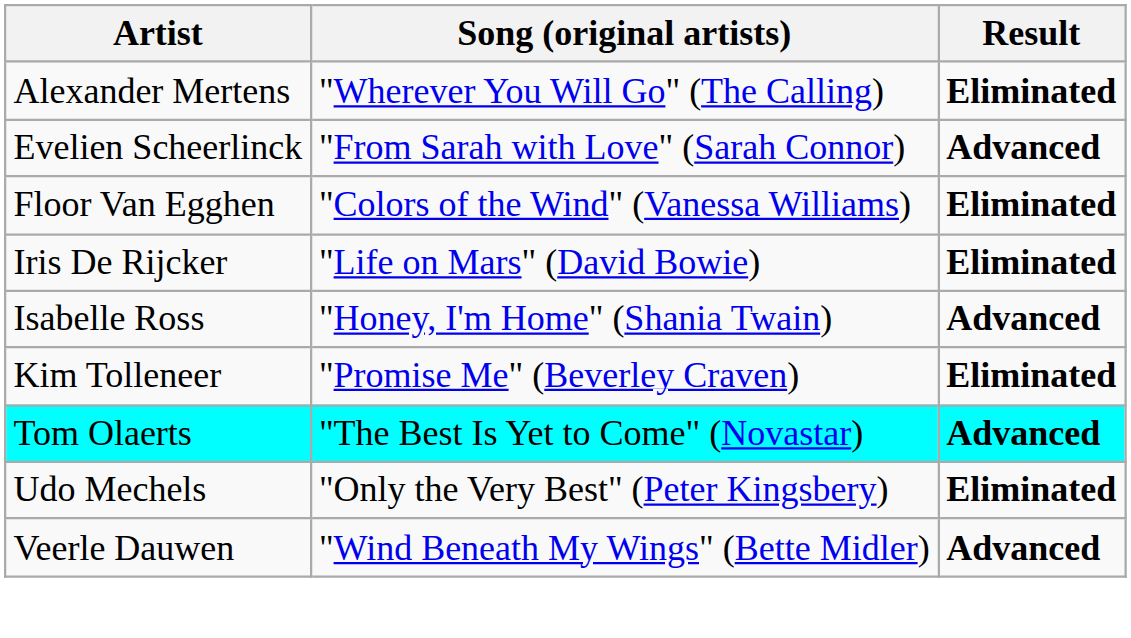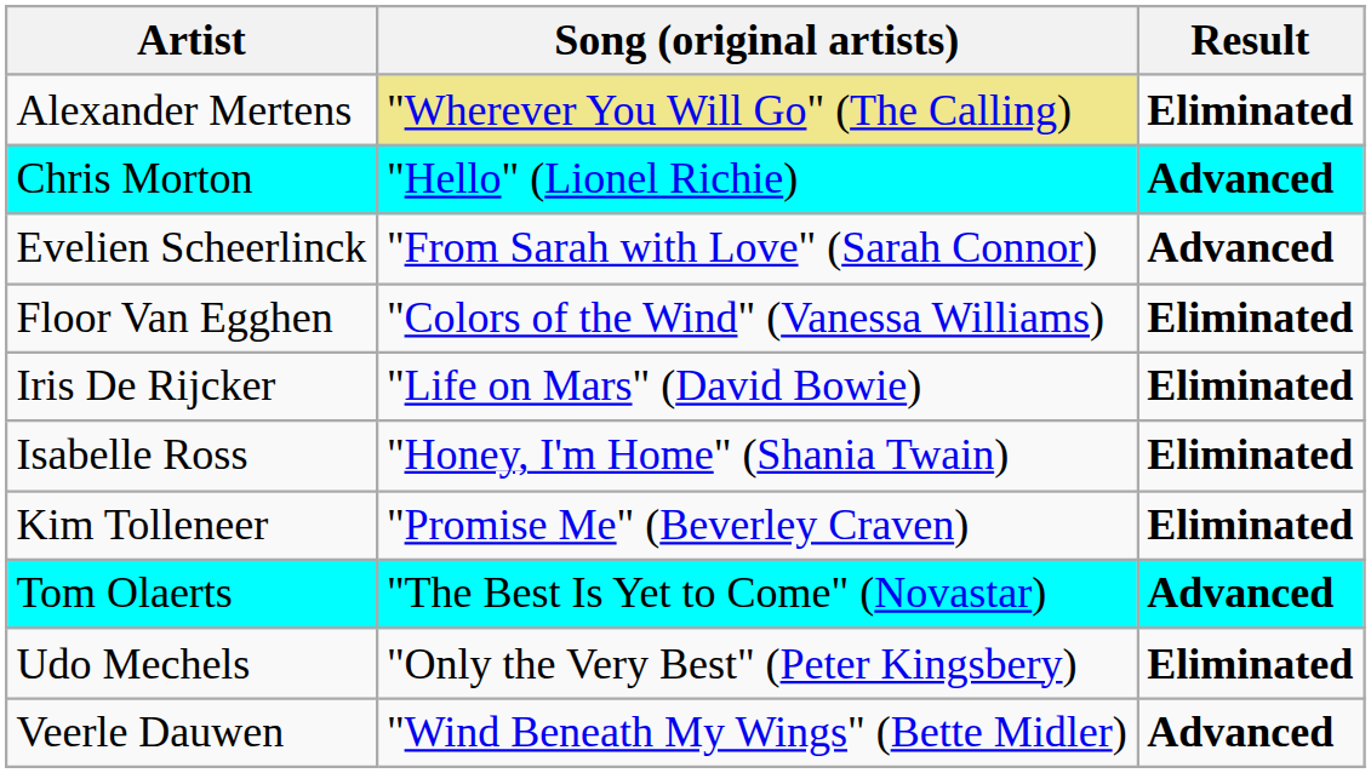Alexander Mertens | Song (original artists): no background -> khaki background
+ row: Chris Morton | "Hello" (Lionel Richie) | Advanced
Isabelle Ross | Result: Advanced -> Eliminated
